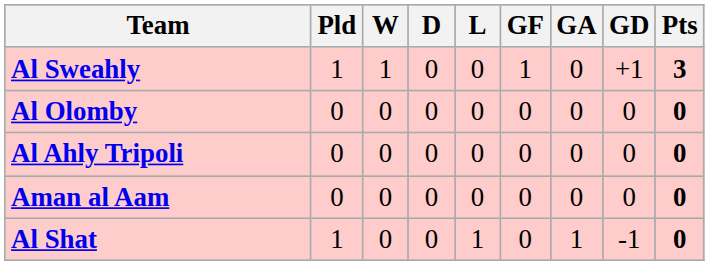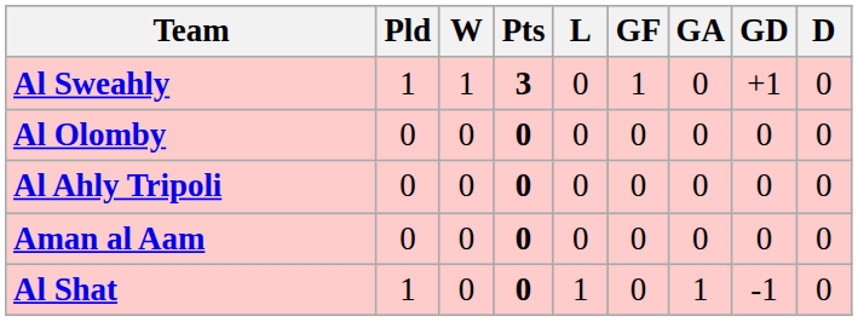columns swapped: D <-> Pts
